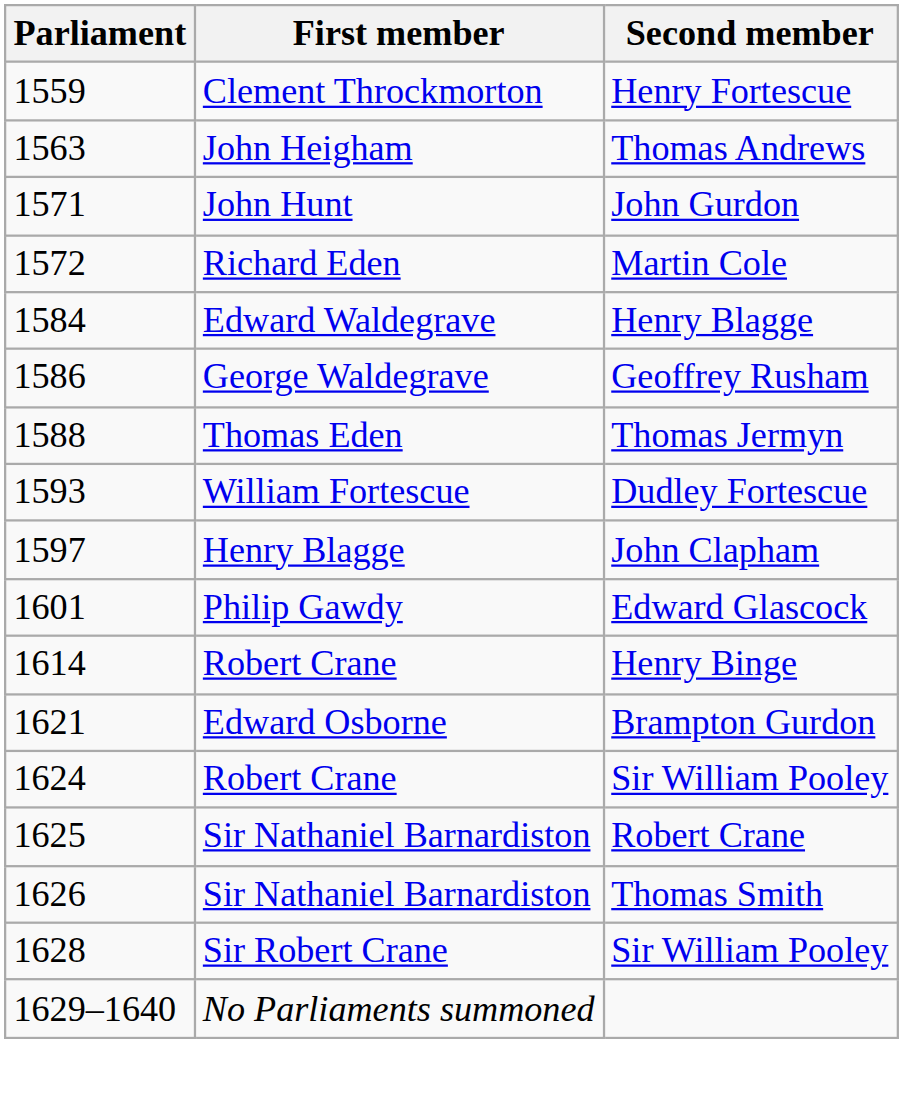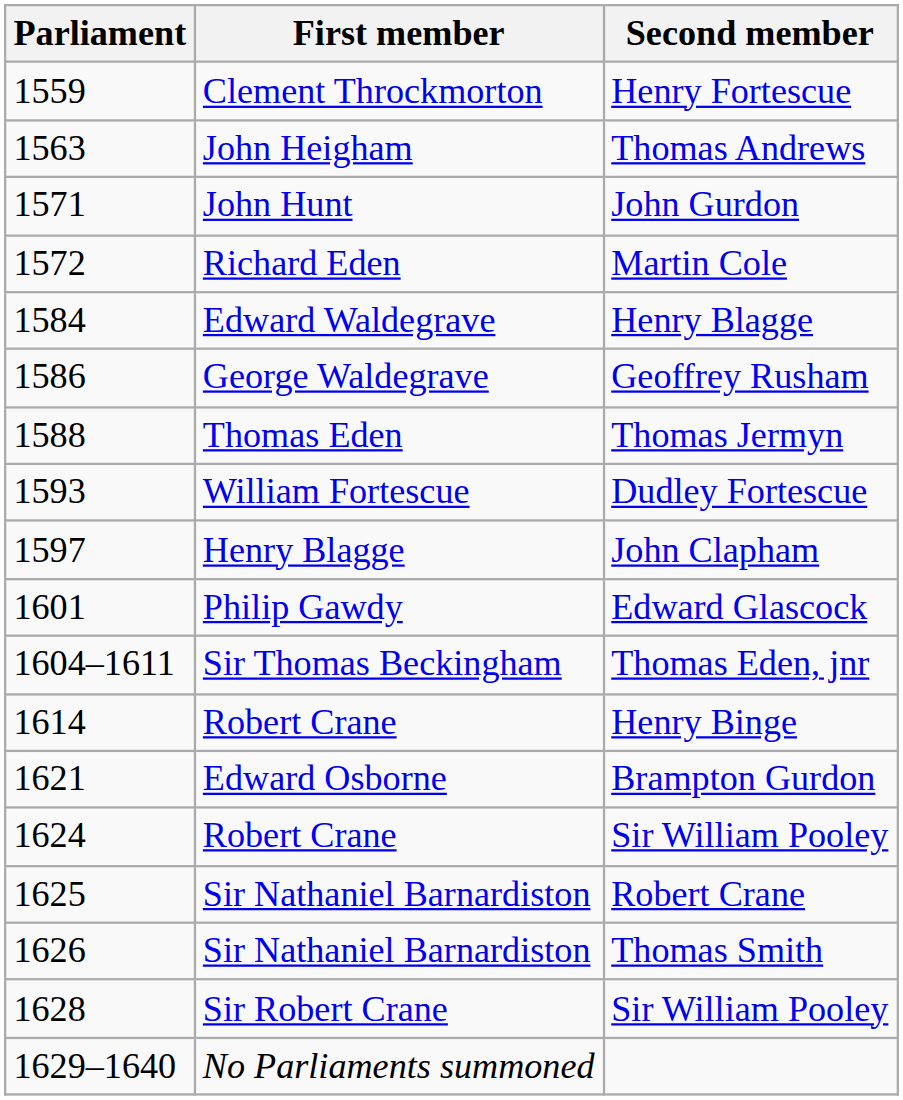+ row: 1604–1611 | Sir Thomas Beckingham | Thomas Eden, jnr
